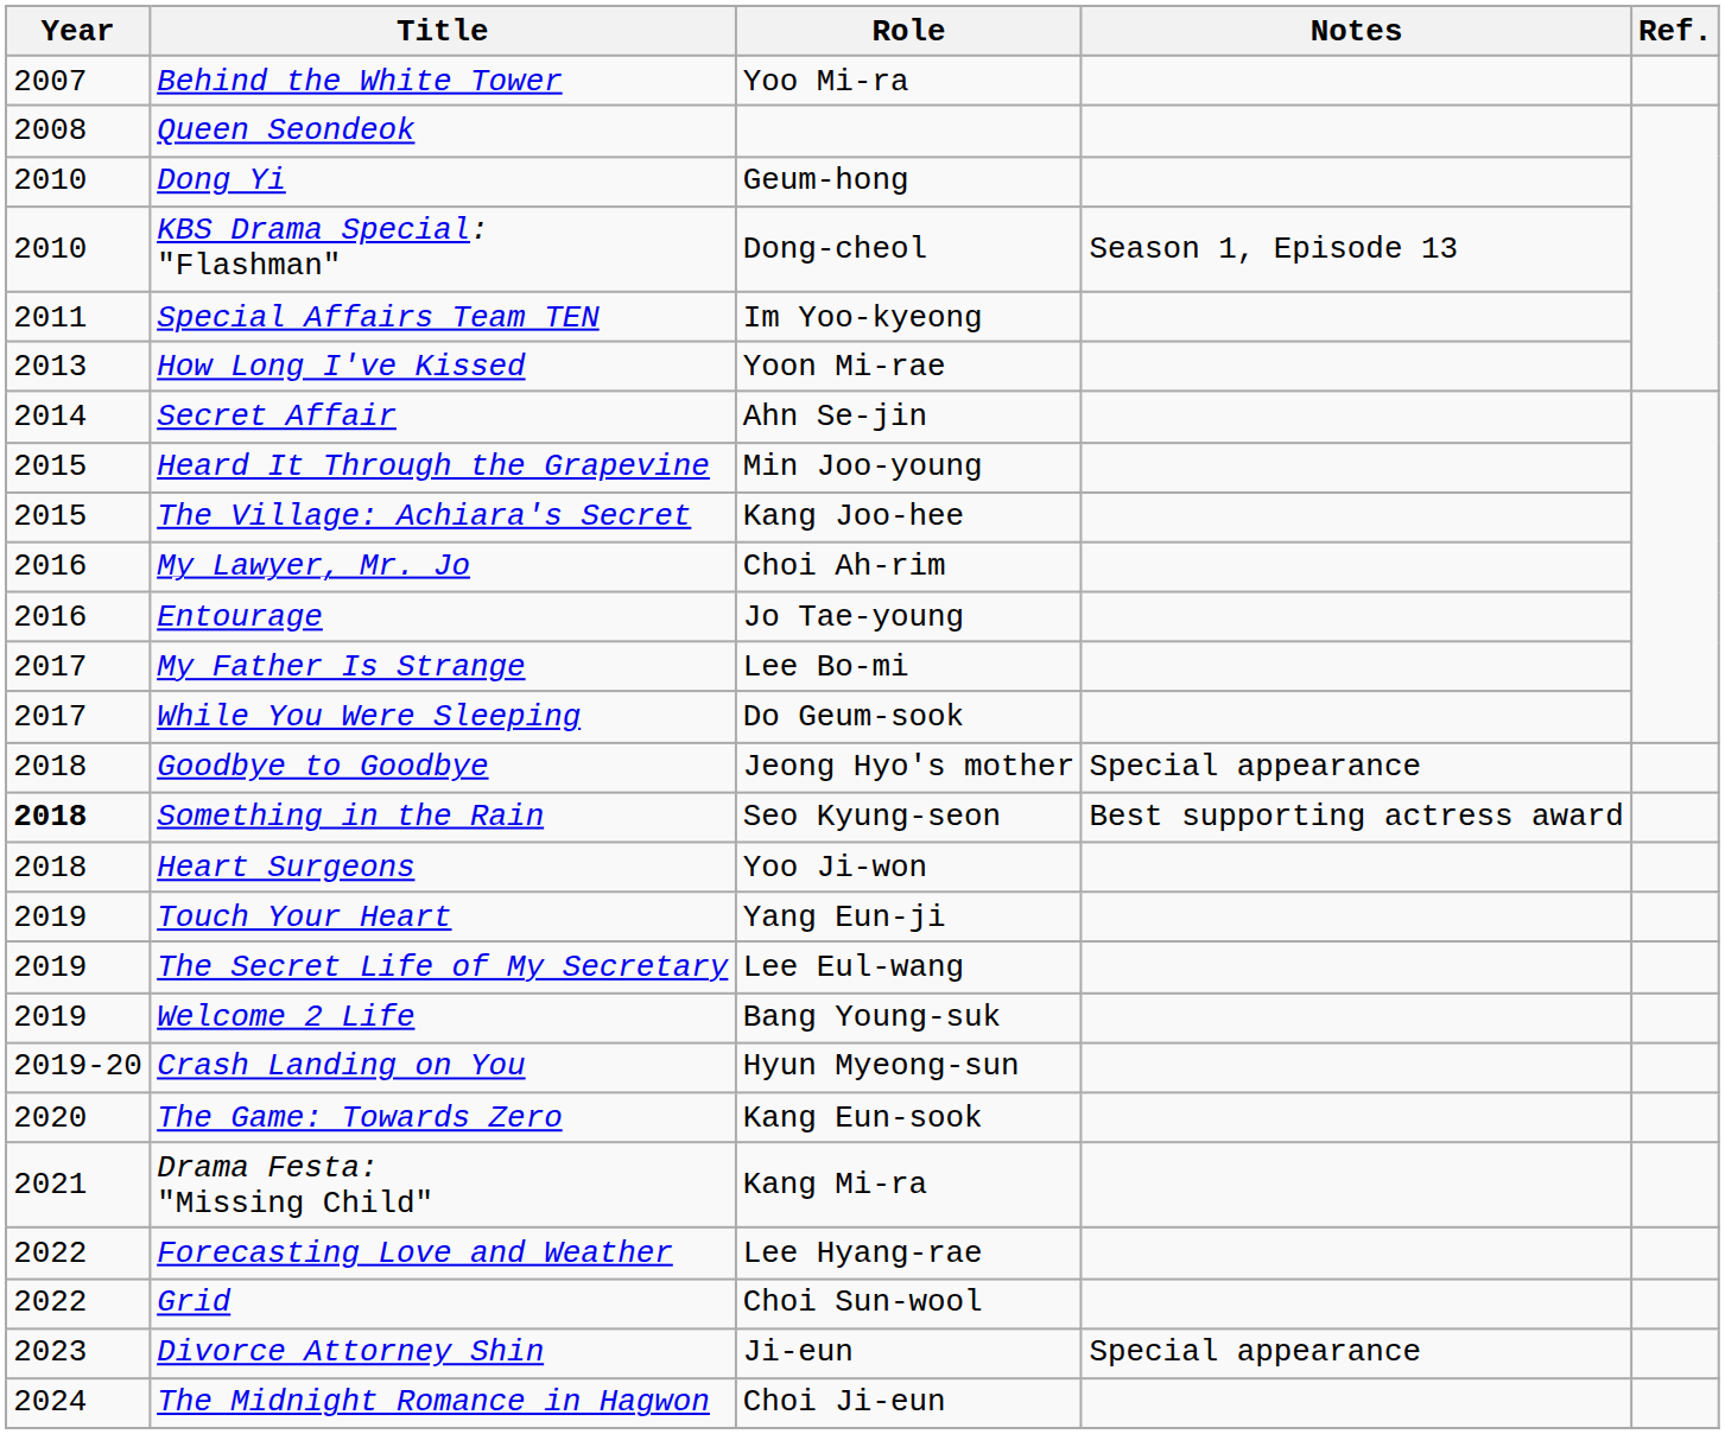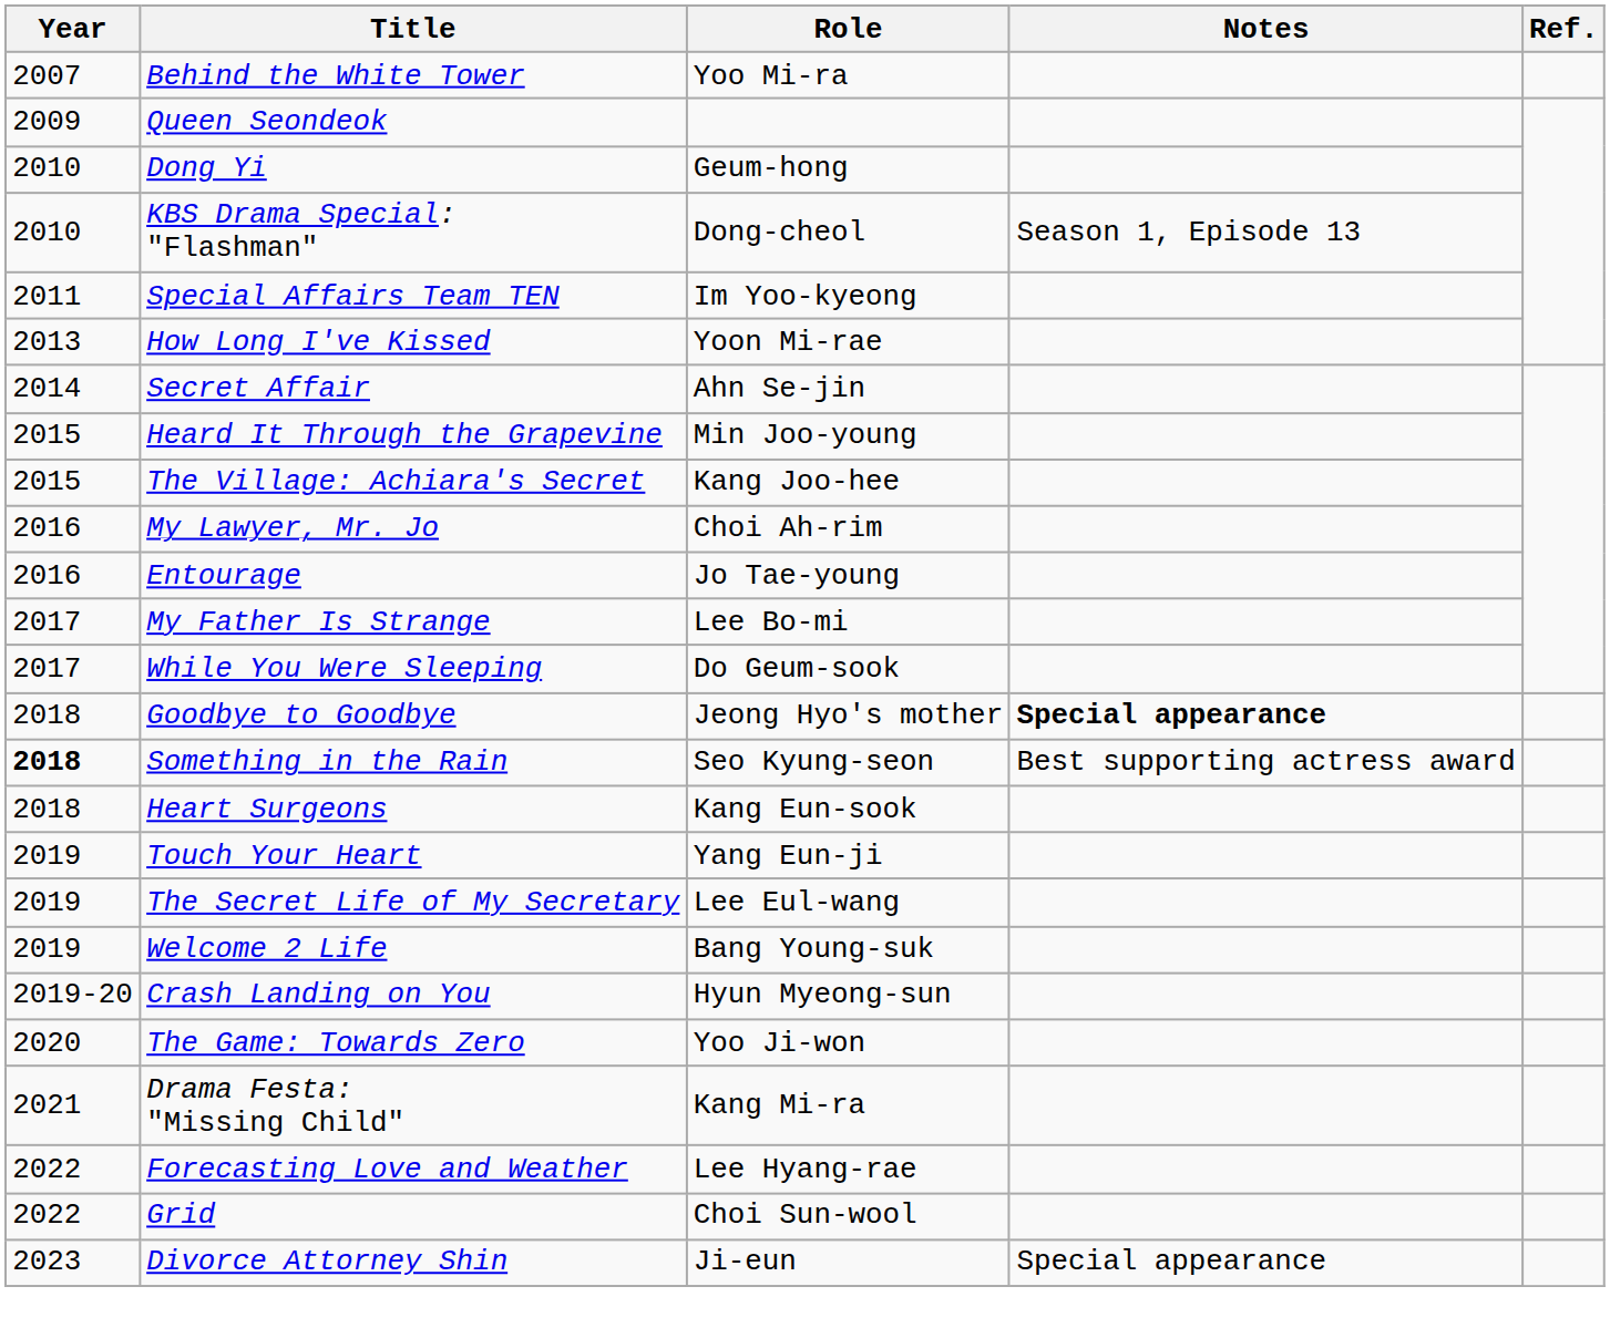Queen Seondeok | Year: 2008 -> 2009
Goodbye to Goodbye | Notes: normal -> bold
Heart Surgeons | Role: Yoo Ji-won -> Kang Eun-sook
The Game: Towards Zero | Role: Kang Eun-sook -> Yoo Ji-won
- row: 2024 | The Midnight Romance in Hagwon | Choi Ji-eun
